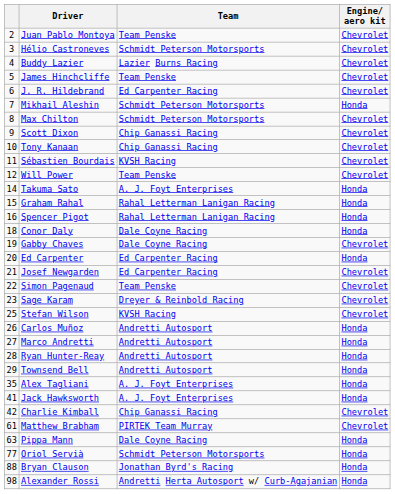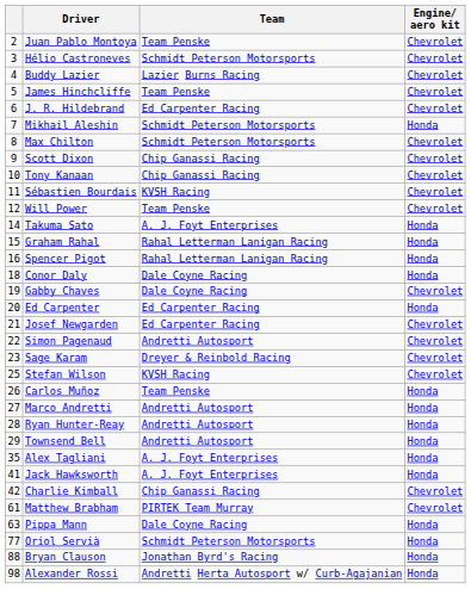Simon Pagenaud | Team: Team Penske -> Andretti Autosport
Carlos Muñoz | Team: Andretti Autosport -> Team Penske
